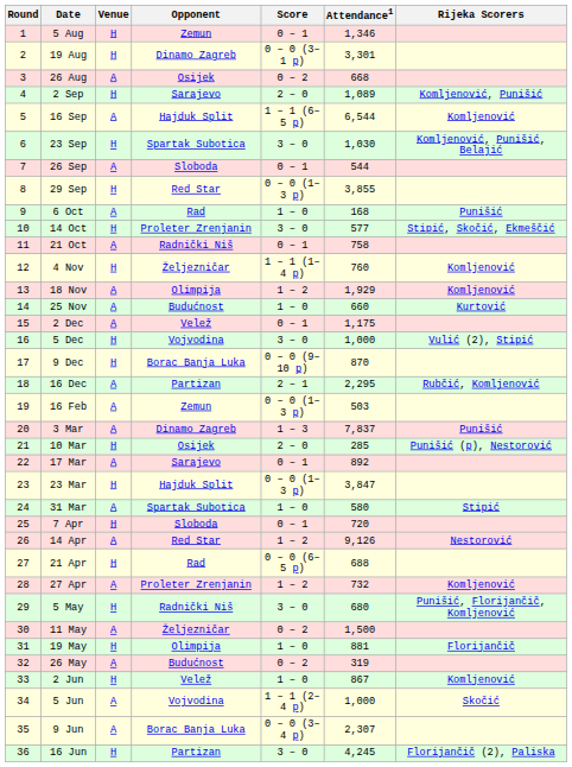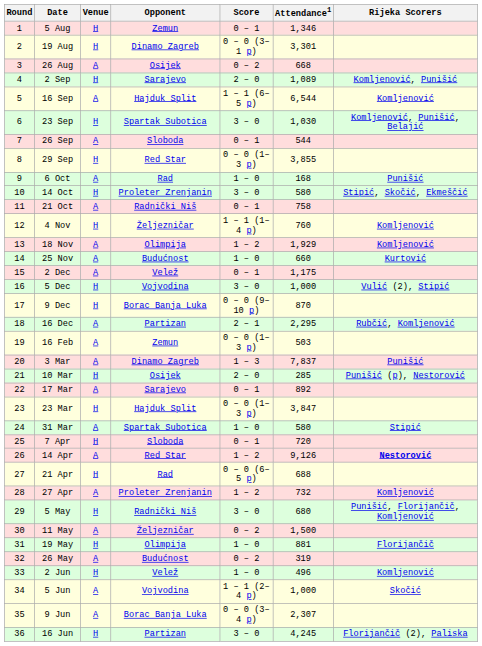14 Oct | Attendance1: 577 -> 580
14 Apr | Rijeka Scorers: normal -> bold
2 Jun | Attendance1: 867 -> 496
